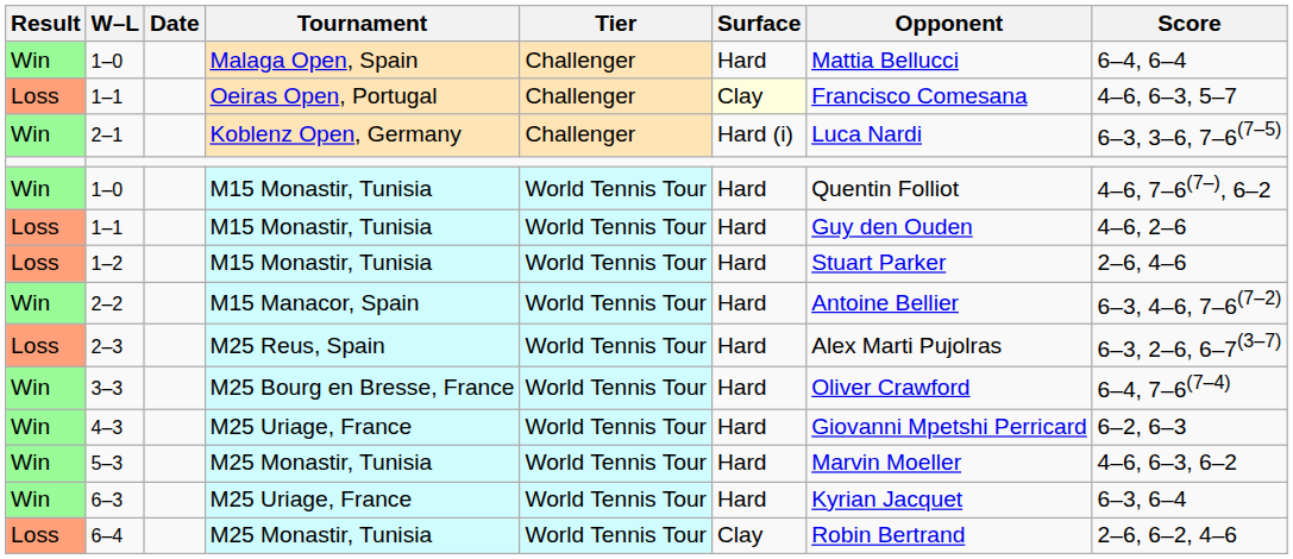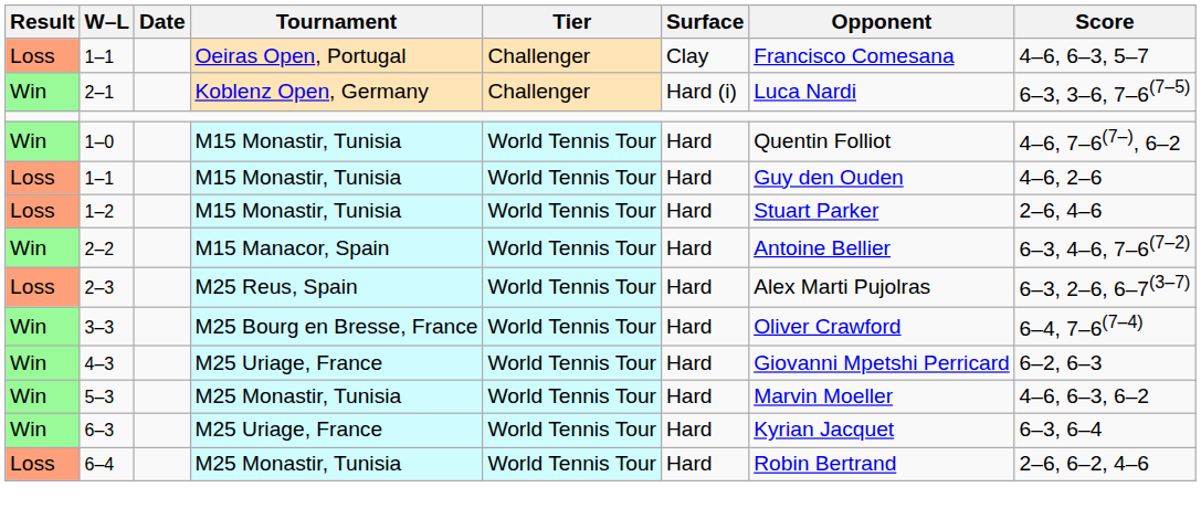- row: Win | 1–0 | Malaga Open, Spain | Challenger | Hard | Mattia Bellucci | 6–4, 6–4
1–1 / Oeiras Open, Portugal | Surface: lightyellow background -> no background
6–4 | Surface: Clay -> Hard
